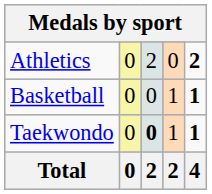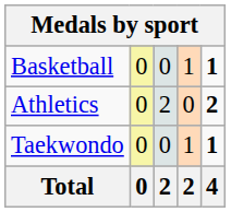rows swapped: Athletics <-> Basketball
Taekwondo | column 3: bold -> normal
